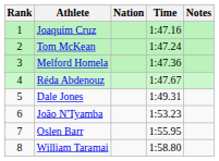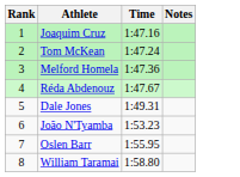- column: Nation
